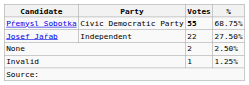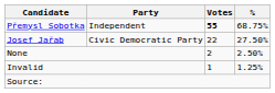Přemysl Sobotka | Party: Civic Democratic Party -> Independent
Josef Jařab | Party: Independent -> Civic Democratic Party
